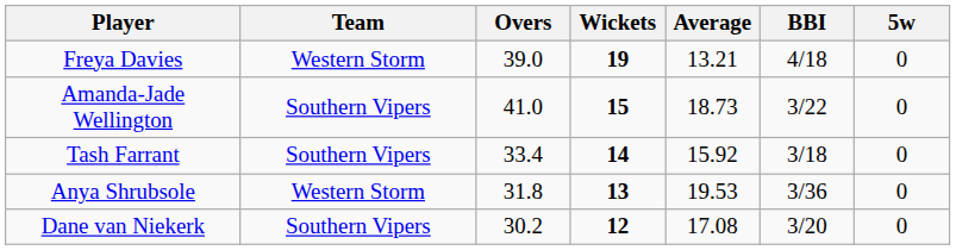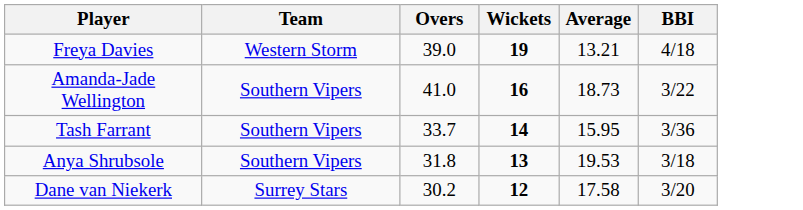- column: 5w | 0 | 0 | 0 | 0 | 0
Amanda-Jade Wellington | Wickets: 15 -> 16
Tash Farrant | Overs: 33.4 -> 33.7
Tash Farrant | Average: 15.92 -> 15.95
Tash Farrant | BBI: 3/18 -> 3/36
Anya Shrubsole | Team: Western Storm -> Southern Vipers
Anya Shrubsole | BBI: 3/36 -> 3/18
Dane van Niekerk | Team: Southern Vipers -> Surrey Stars
Dane van Niekerk | Average: 17.08 -> 17.58
